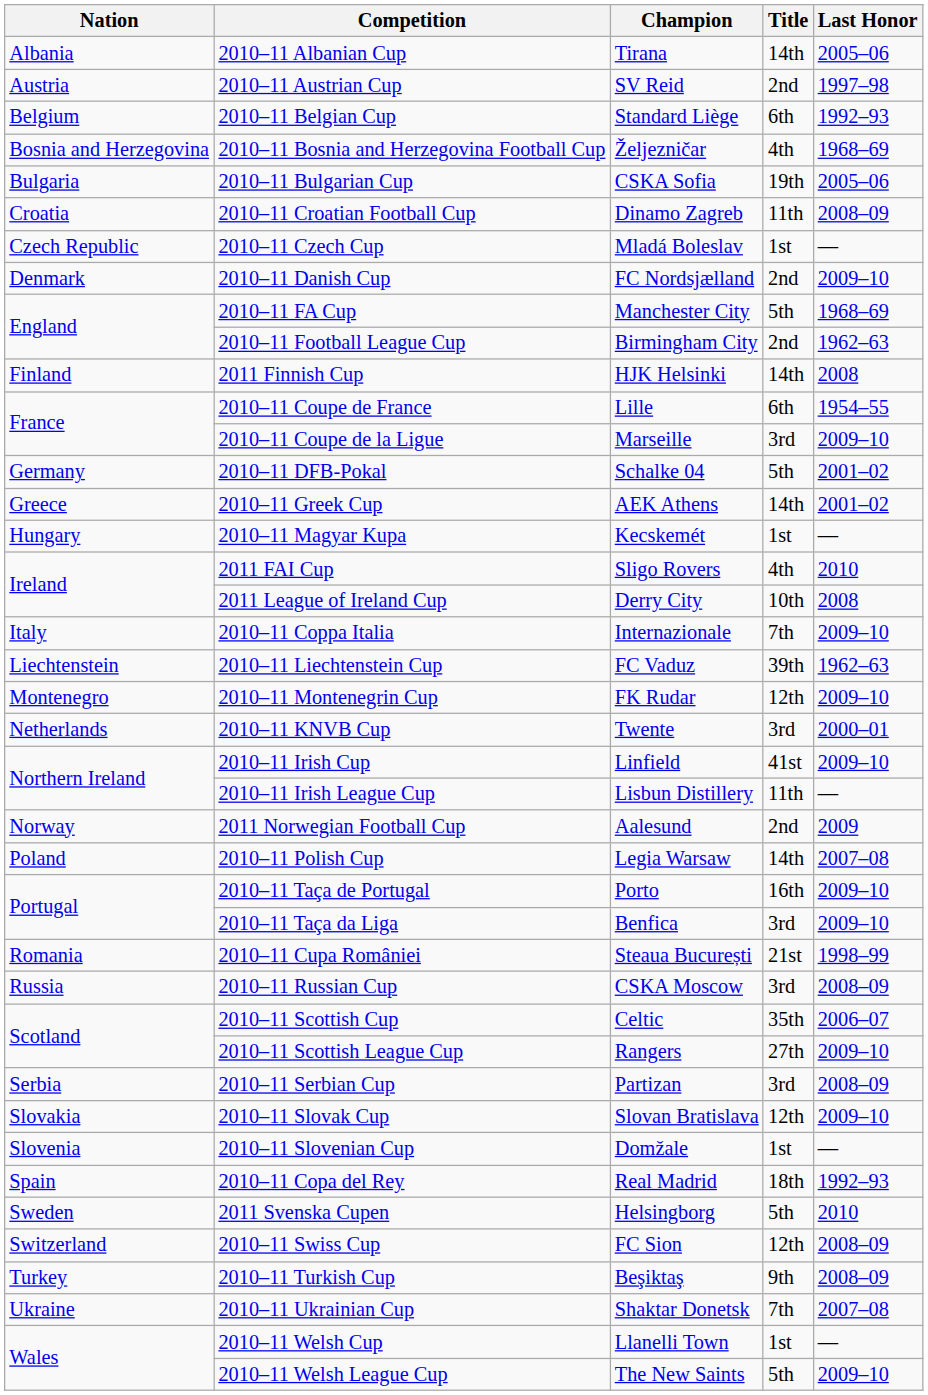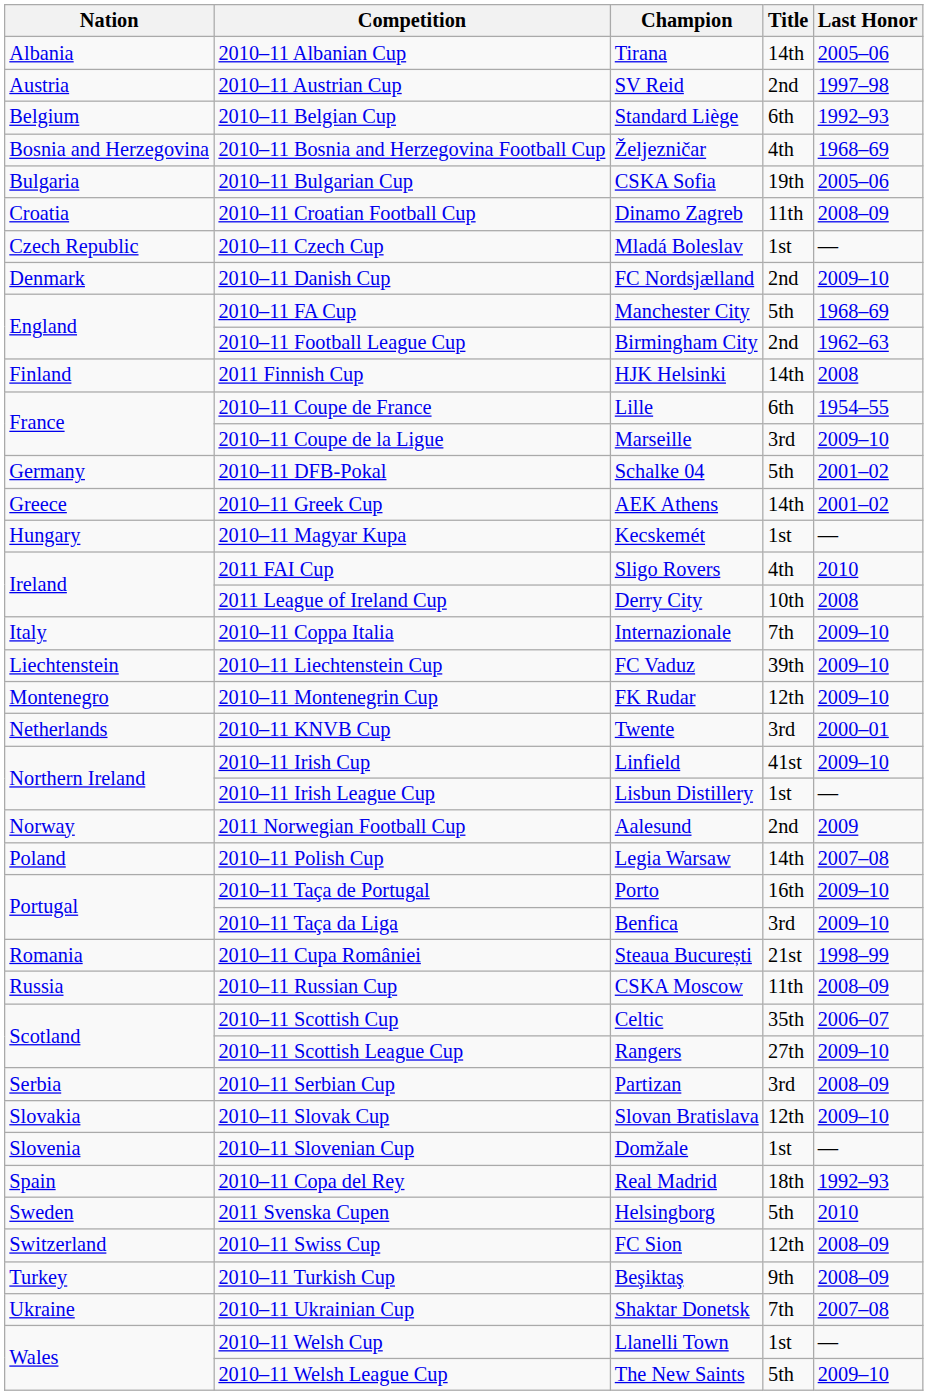2010–11 Liechtenstein Cup | Last Honor: 1962–63 -> 2009–10
2010–11 Irish League Cup | Title: 11th -> 1st
2010–11 Russian Cup | Title: 3rd -> 11th
